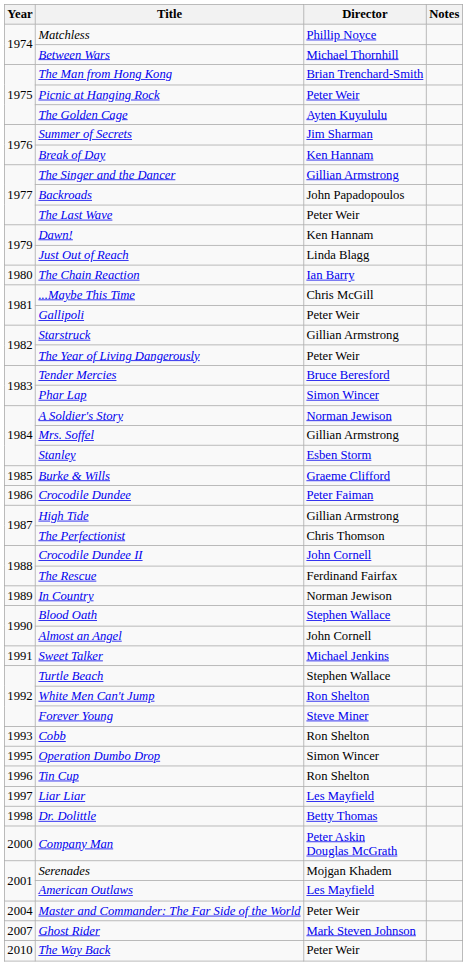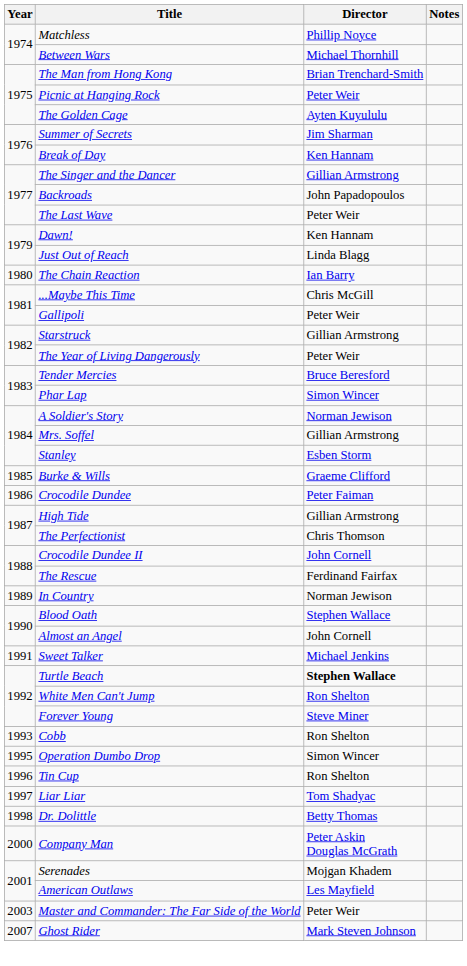Turtle Beach | Director: normal -> bold
Liar Liar | Director: Les Mayfield -> Tom Shadyac
Master and Commander: The Far Side of the World | Year: 2004 -> 2003
- row: 2010 | The Way Back | Peter Weir
